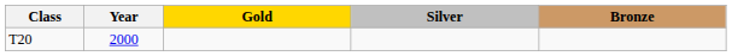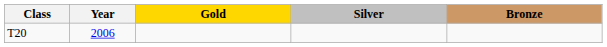T20 | Year: 2000 -> 2006
